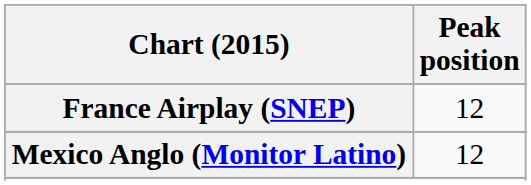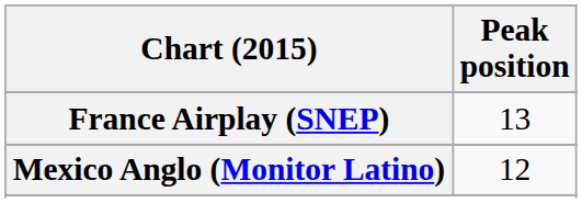France Airplay (SNEP) | Peak position: 12 -> 13
